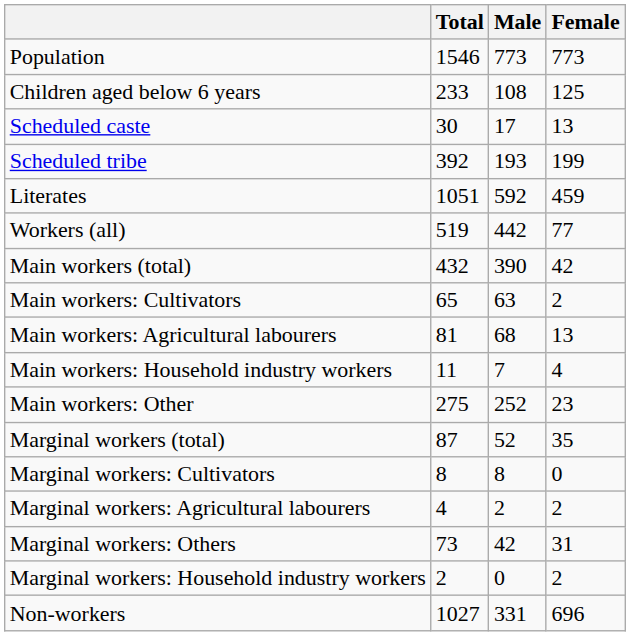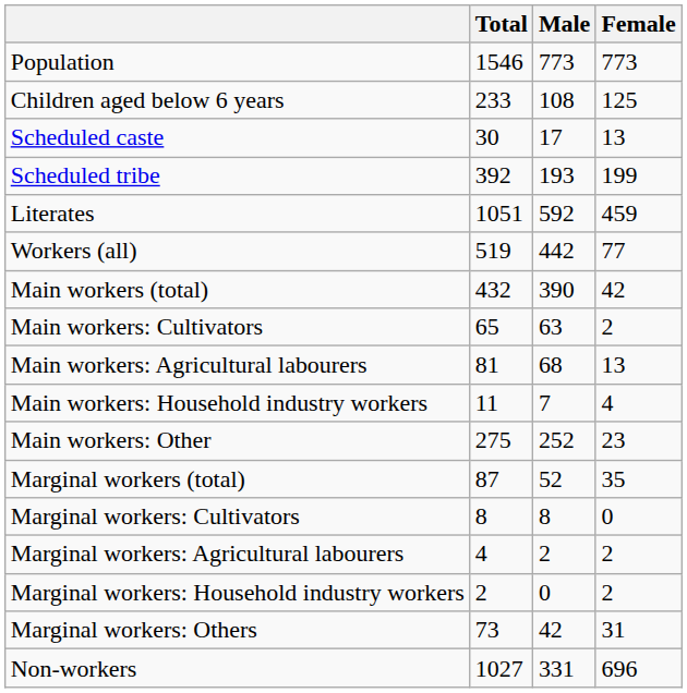rows swapped: Marginal workers: Household industry workers <-> Marginal workers: Others
